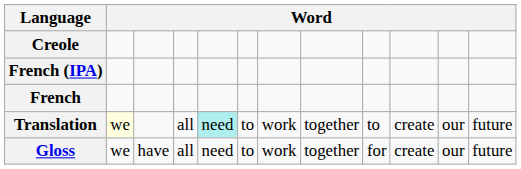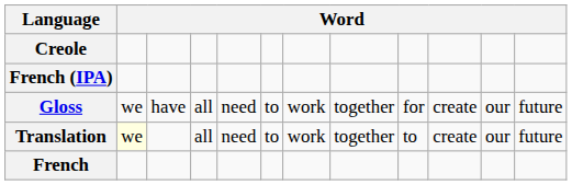rows swapped: French <-> Gloss
Translation | column 5: paleturquoise background -> no background
